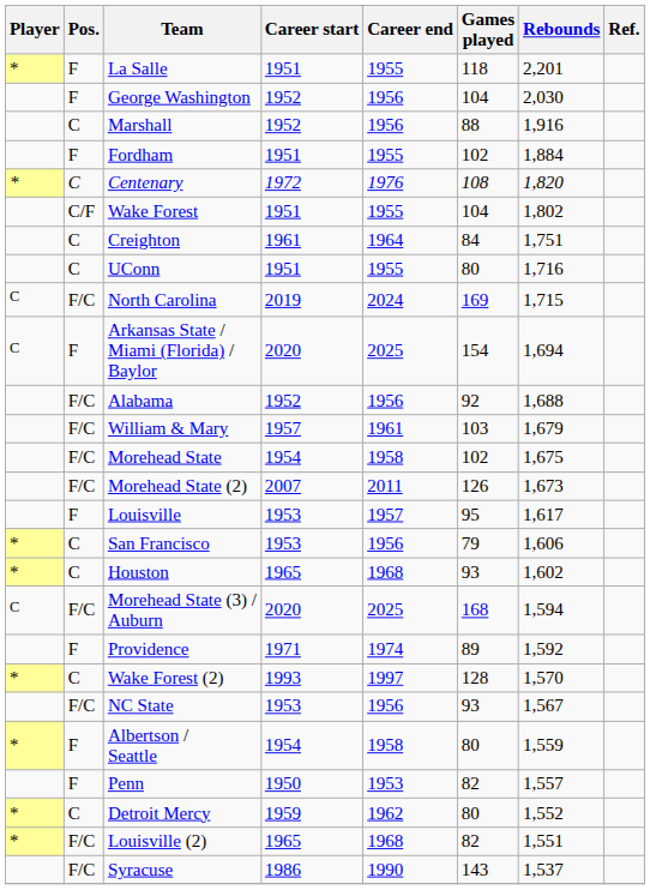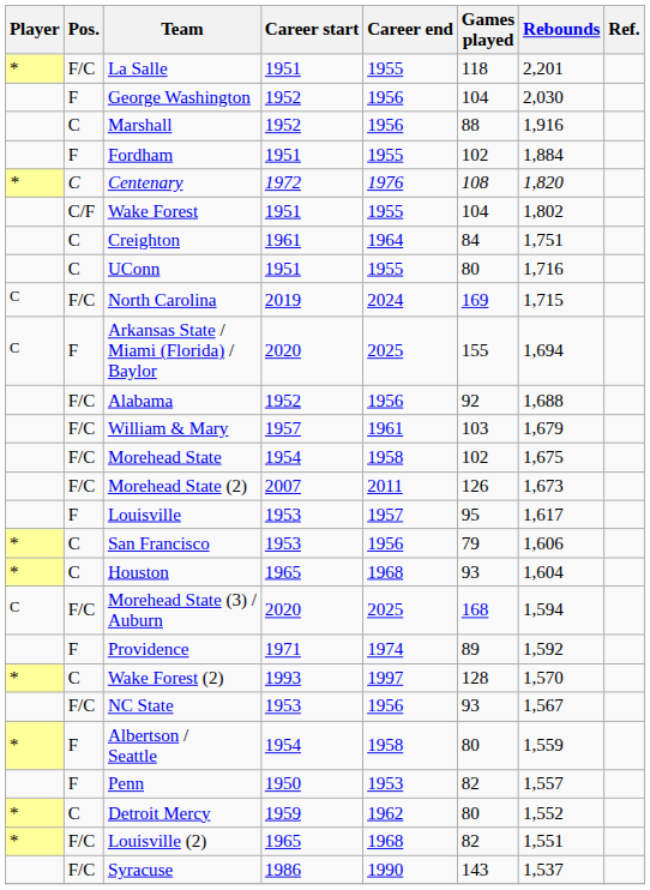La Salle | Pos.: F -> F/C
Arkansas State / Miami (Florida) / Baylor | Games played: 154 -> 155
Houston | Rebounds: 1,602 -> 1,604
